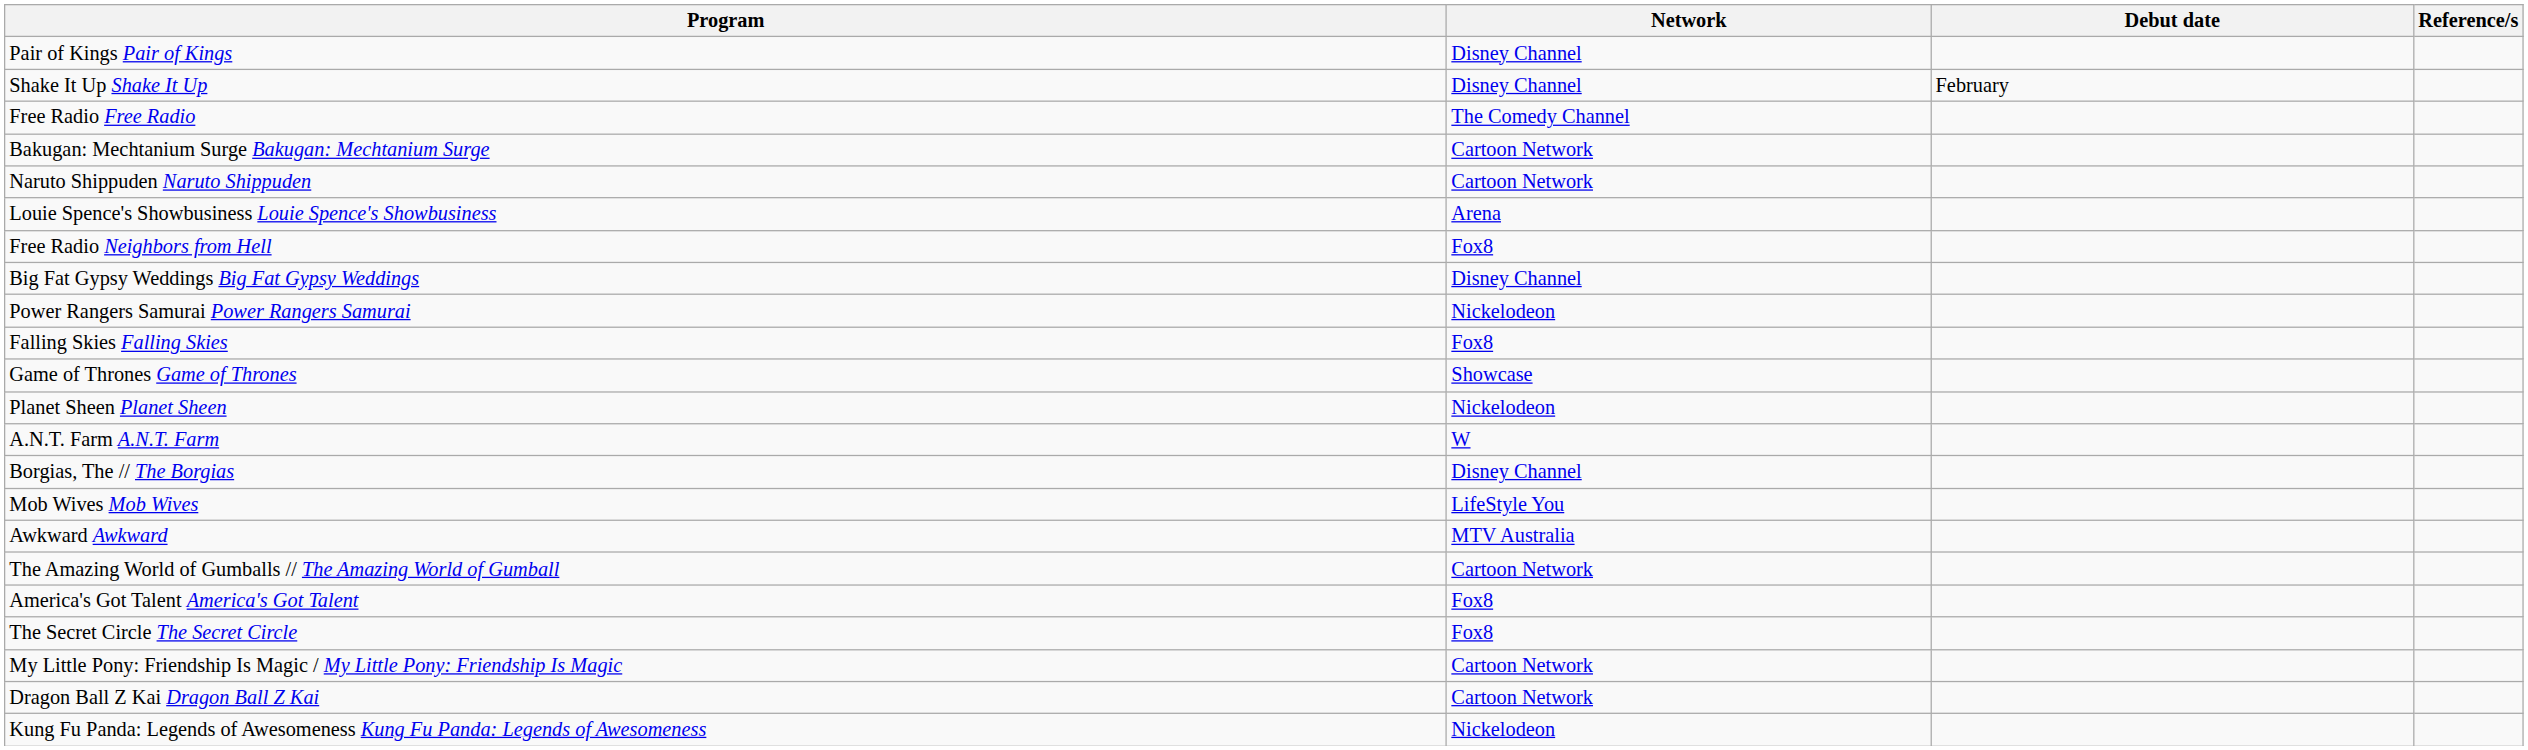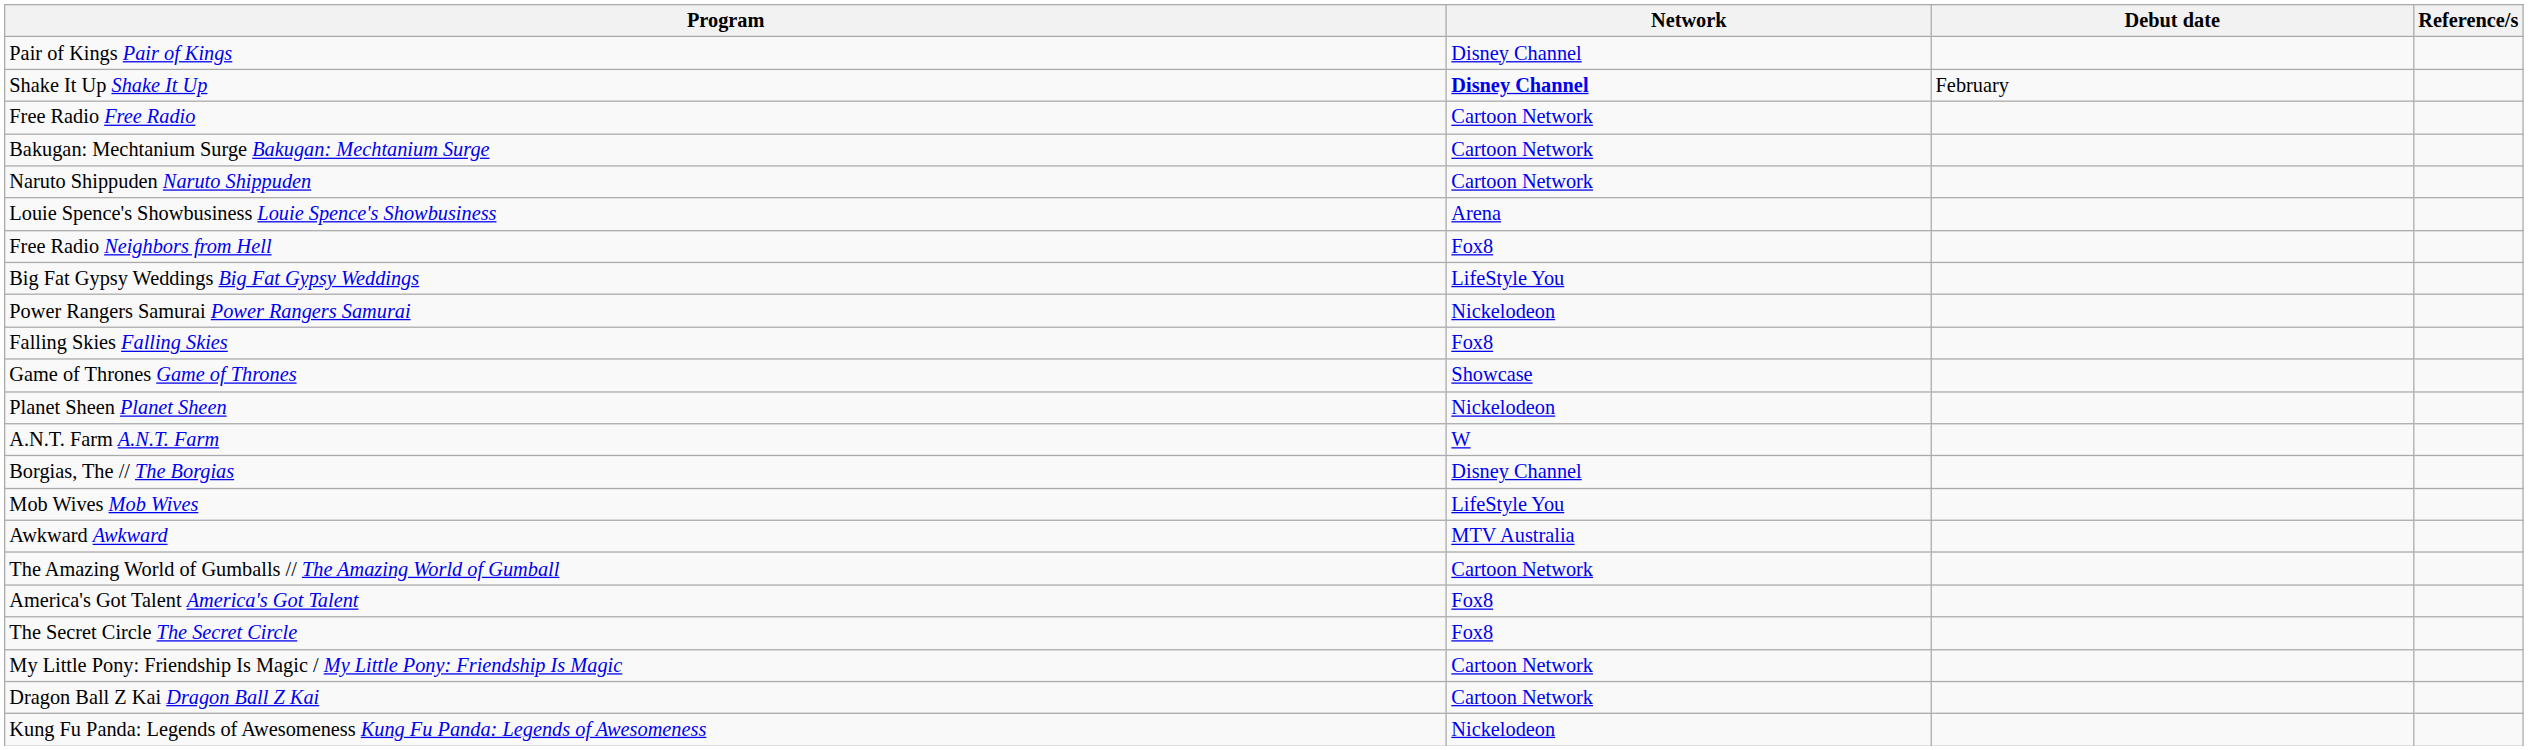Shake It Up Shake It Up | Network: normal -> bold
Free Radio Free Radio | Network: The Comedy Channel -> Cartoon Network
Big Fat Gypsy Weddings Big Fat Gypsy Weddings | Network: Disney Channel -> LifeStyle You
